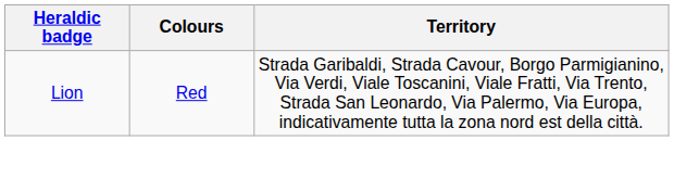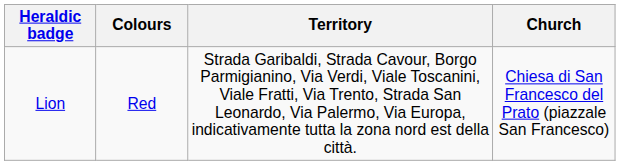+ column: Church | Chiesa di San Francesco del Prato (piazzale San Francesco)
